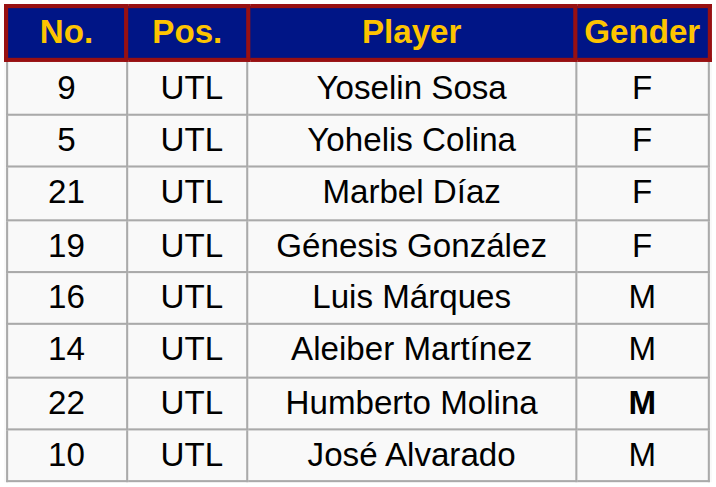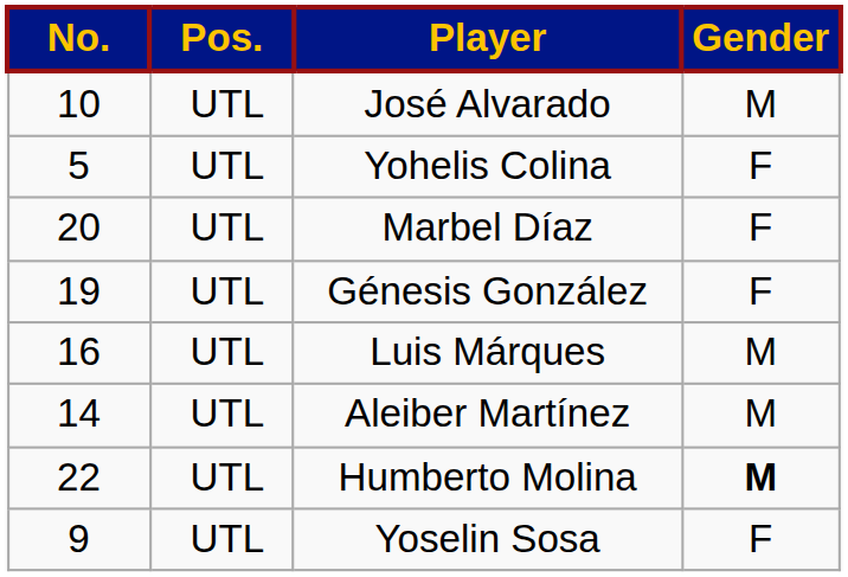rows swapped: José Alvarado <-> Yoselin Sosa
Marbel Díaz | No.: 21 -> 20
